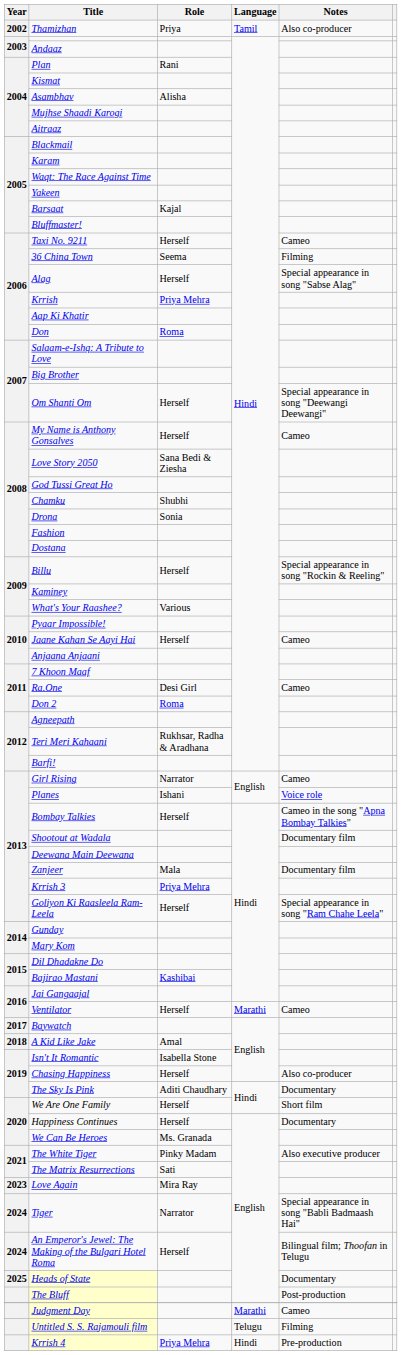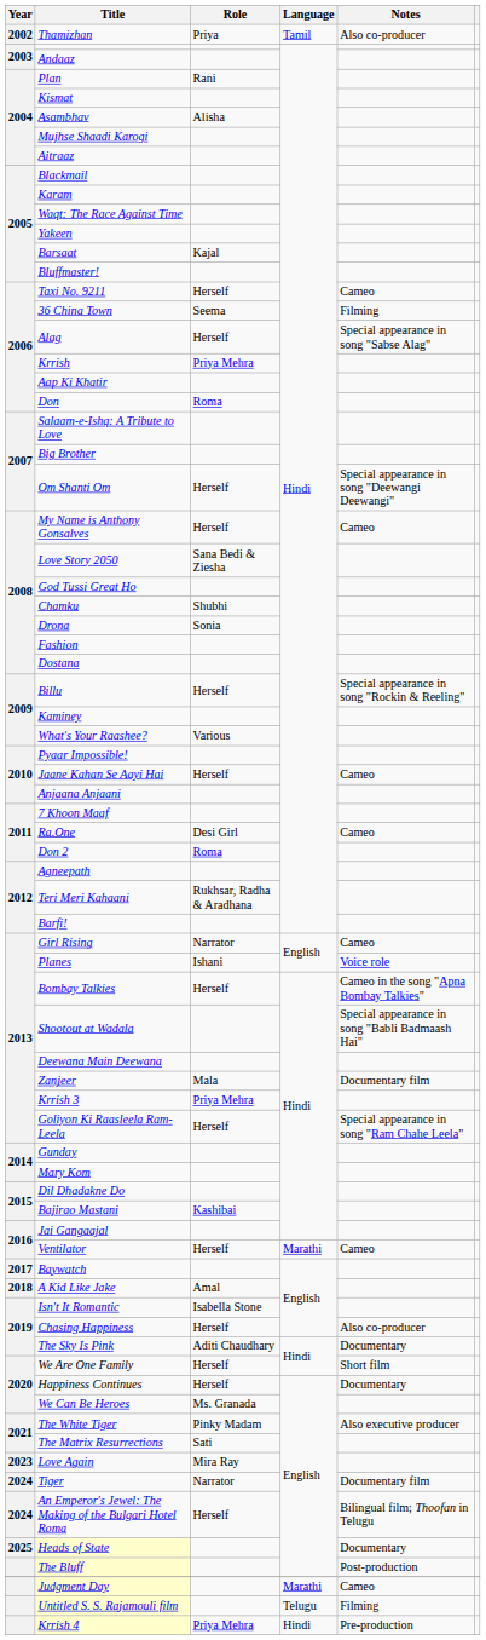Shootout at Wadala | Notes: Documentary film -> Special appearance in song "Babli Badmaash Hai"
Tiger | Notes: Special appearance in song "Babli Badmaash Hai" -> Documentary film
